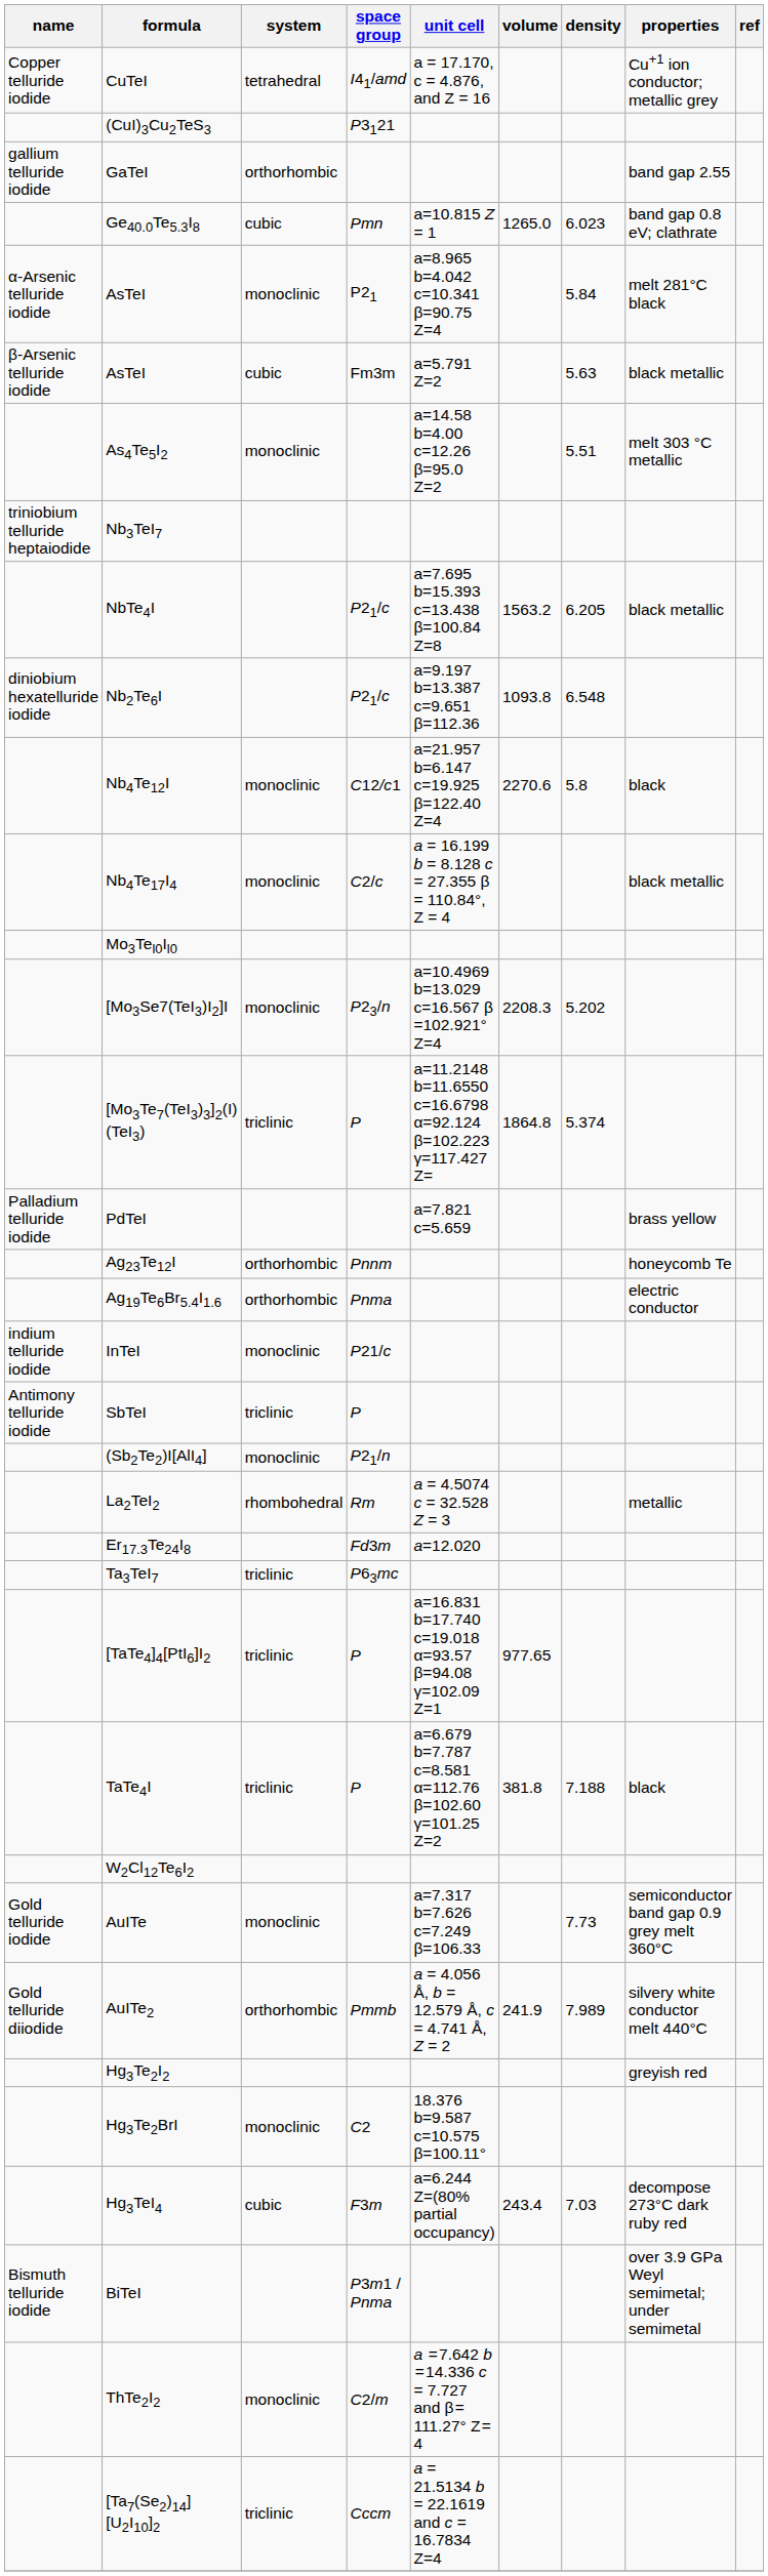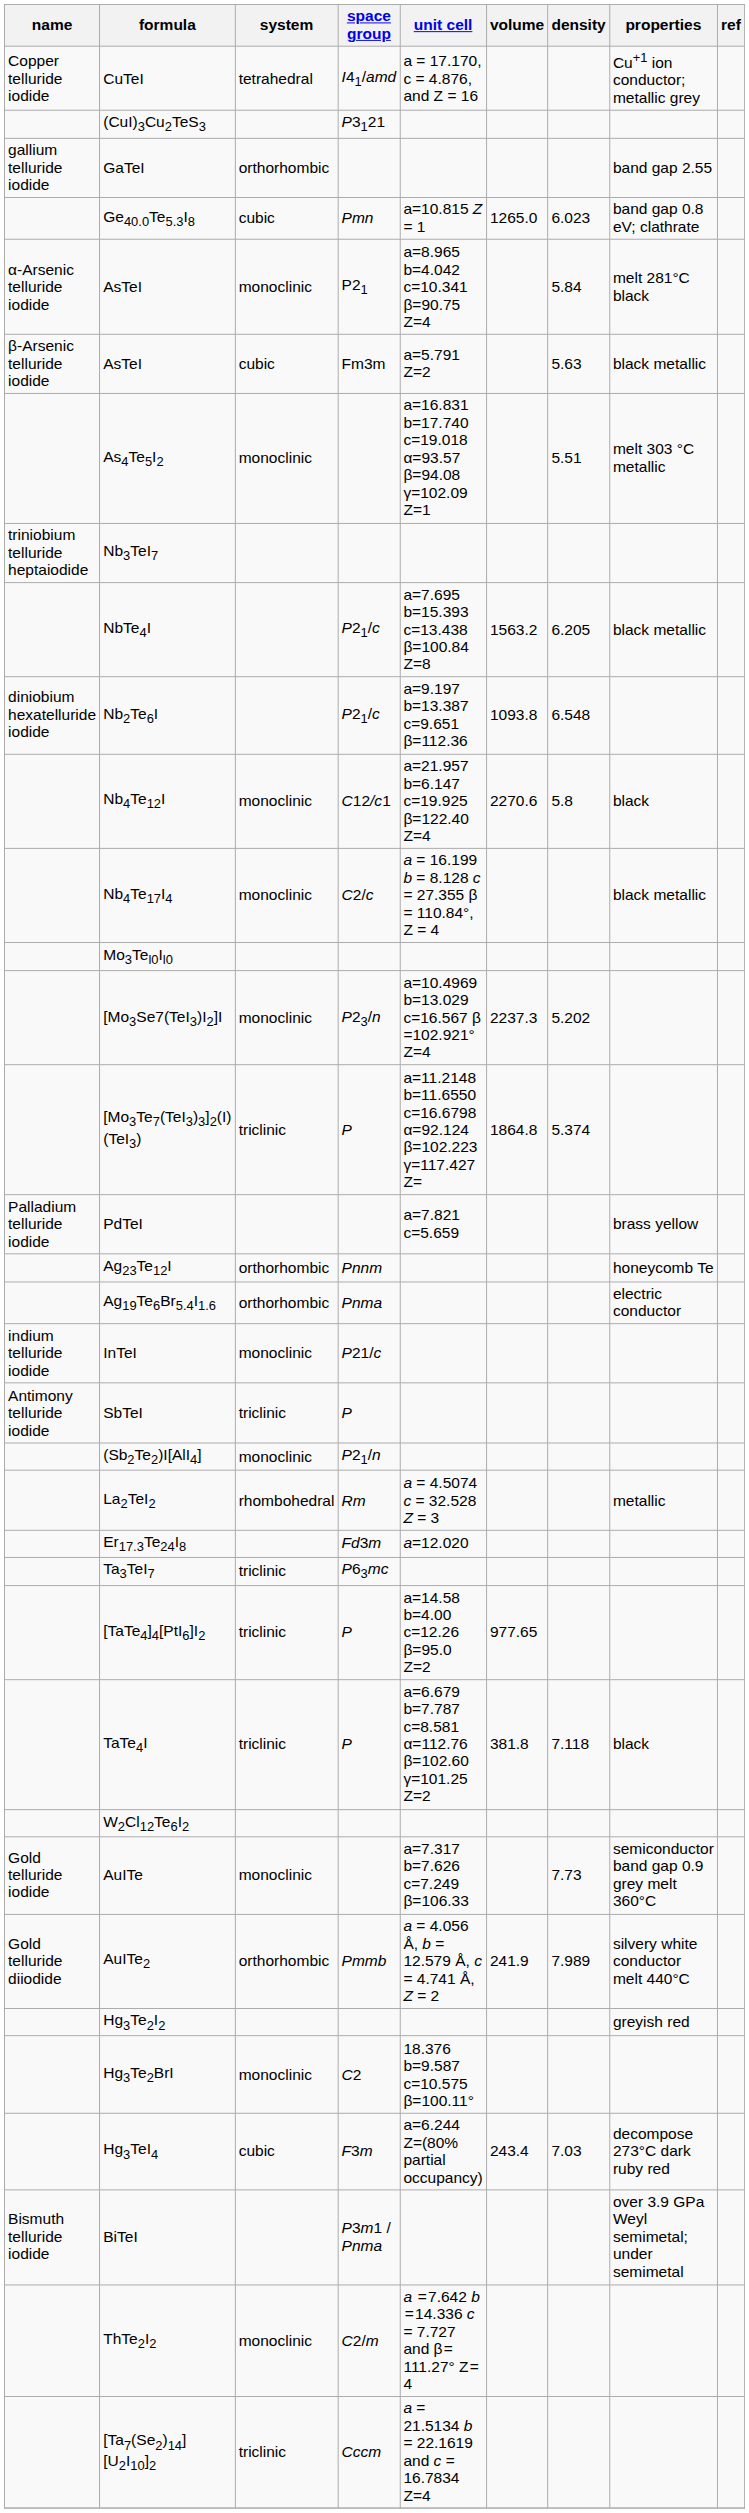As4Te5I2 | unit cell: a=14.58 b=4.00 c=12.26 β=95.0 Z=2 -> a=16.831 b=17.740 c=19.018 α=93.57 β=94.08 γ=102.09 Z=1
[Mo3Se7(TeI3)I2]I | volume: 2208.3 -> 2237.3
[TaTe4]4[PtI6]I2 | unit cell: a=16.831 b=17.740 c=19.018 α=93.57 β=94.08 γ=102.09 Z=1 -> a=14.58 b=4.00 c=12.26 β=95.0 Z=2
TaTe4I | density: 7.188 -> 7.118
